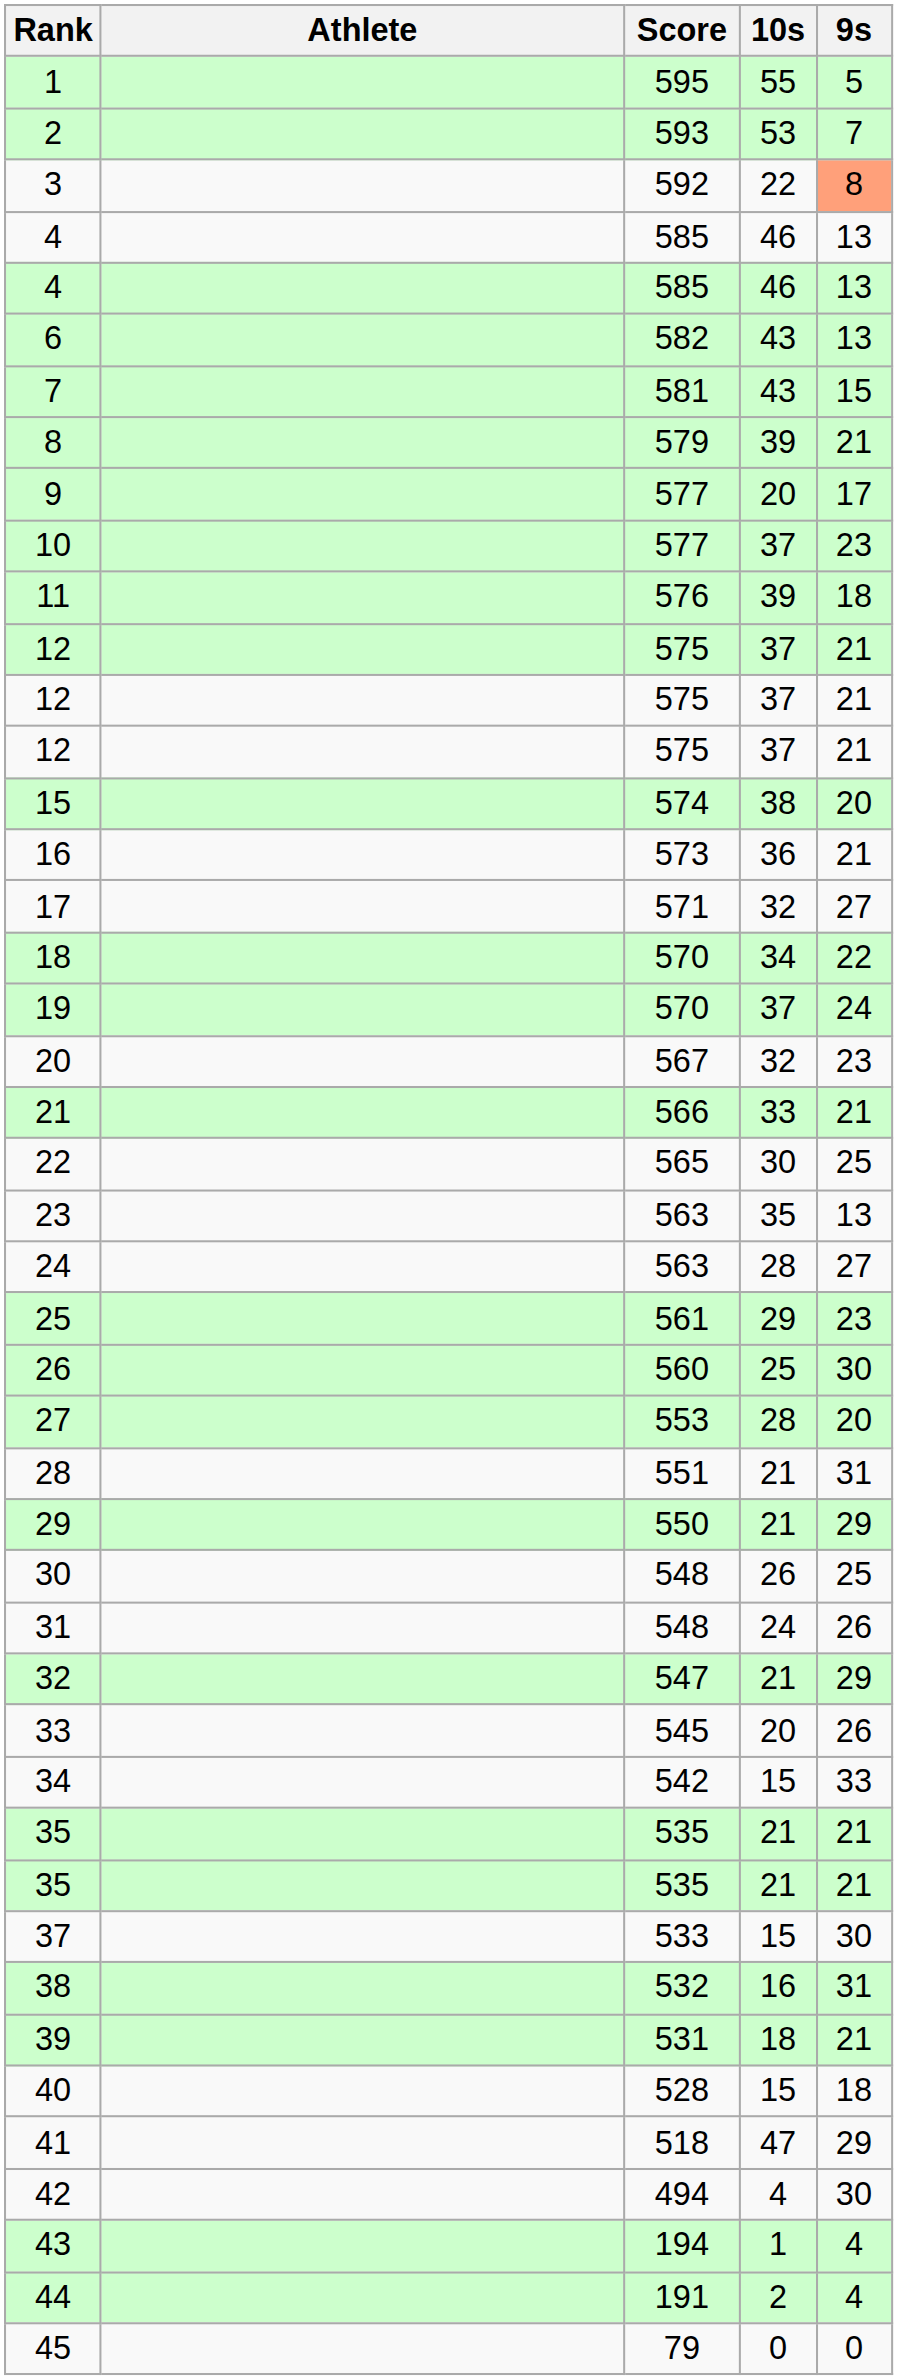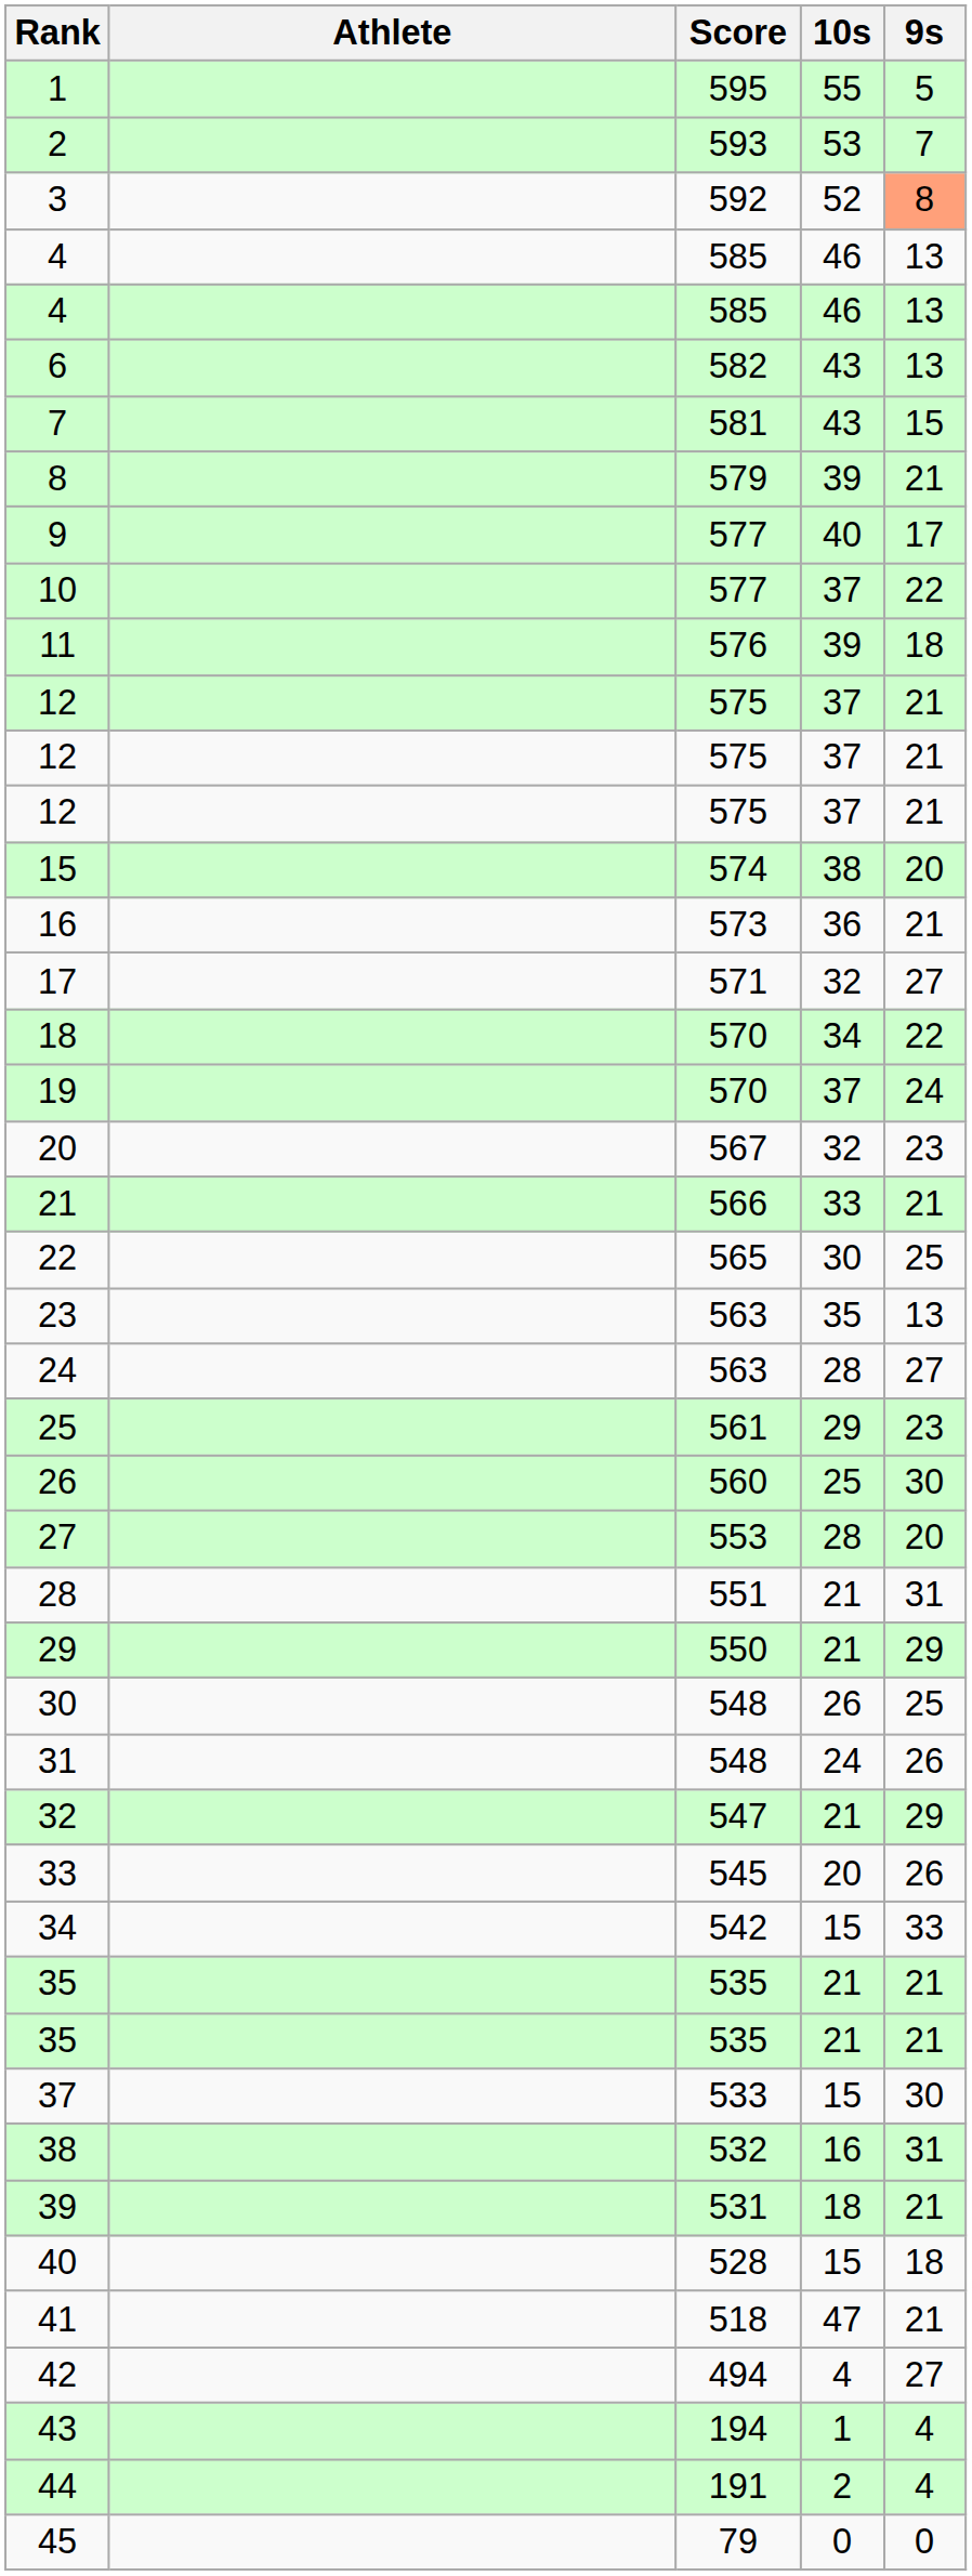3 | 10s: 22 -> 52
9 | 10s: 20 -> 40
10 | 9s: 23 -> 22
41 | 9s: 29 -> 21
42 | 9s: 30 -> 27
